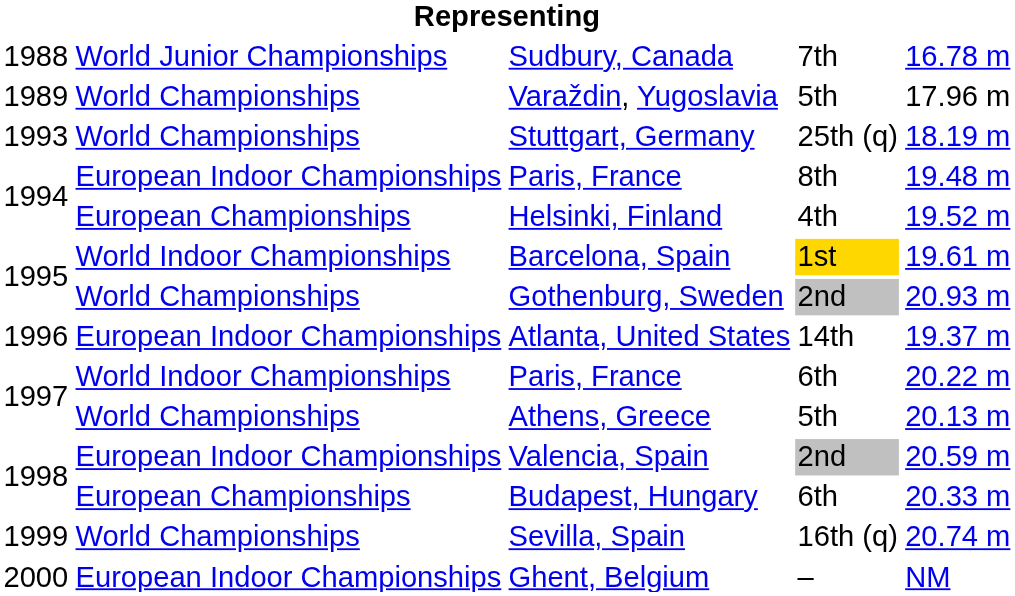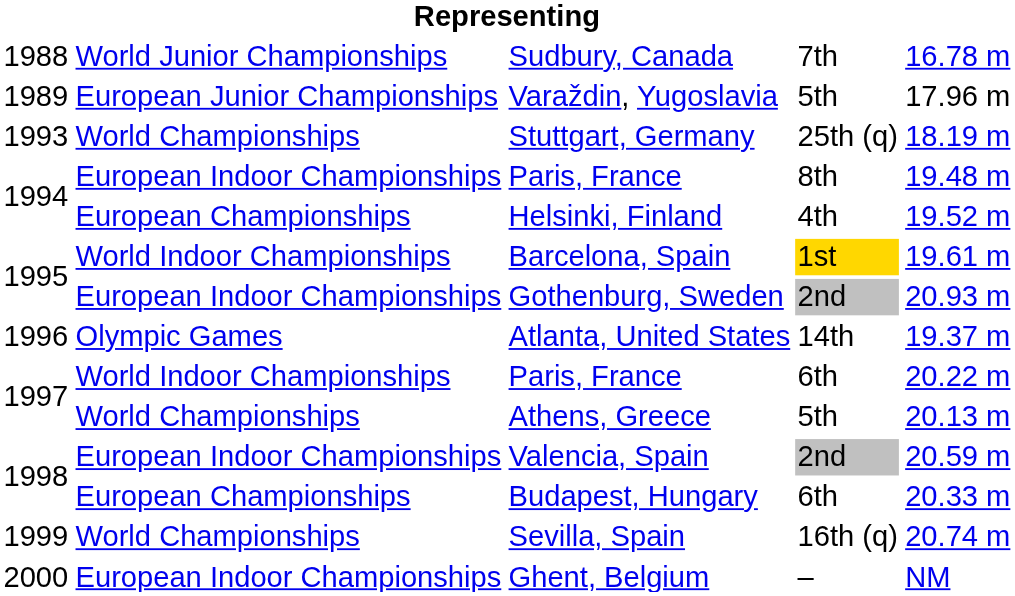Varaždin, Yugoslavia | column 2: World Championships -> European Junior Championships
Gothenburg, Sweden | column 2: World Championships -> European Indoor Championships
Atlanta, United States | column 2: European Indoor Championships -> Olympic Games
